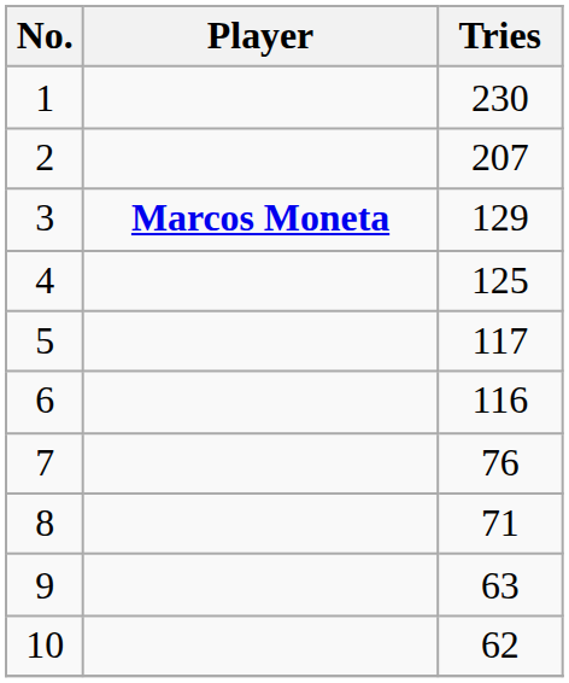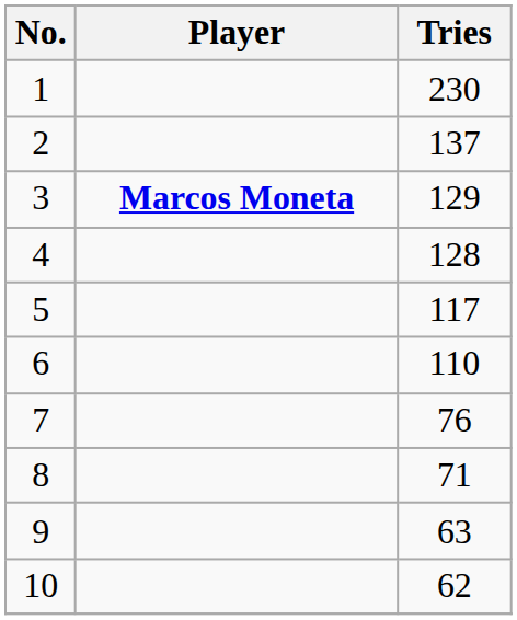2 | Tries: 207 -> 137
4 | Tries: 125 -> 128
6 | Tries: 116 -> 110
